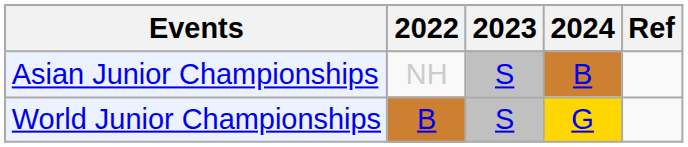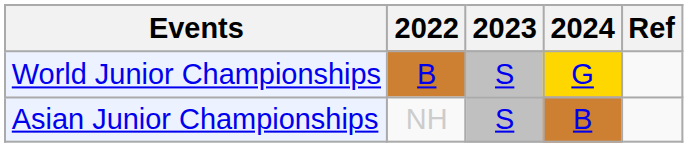rows swapped: Asian Junior Championships <-> World Junior Championships
